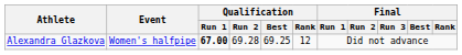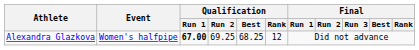Alexandra Glazkova | Qualification / Run 2: 69.28 -> 69.25
Alexandra Glazkova | Qualification / Best: 69.25 -> 68.25
